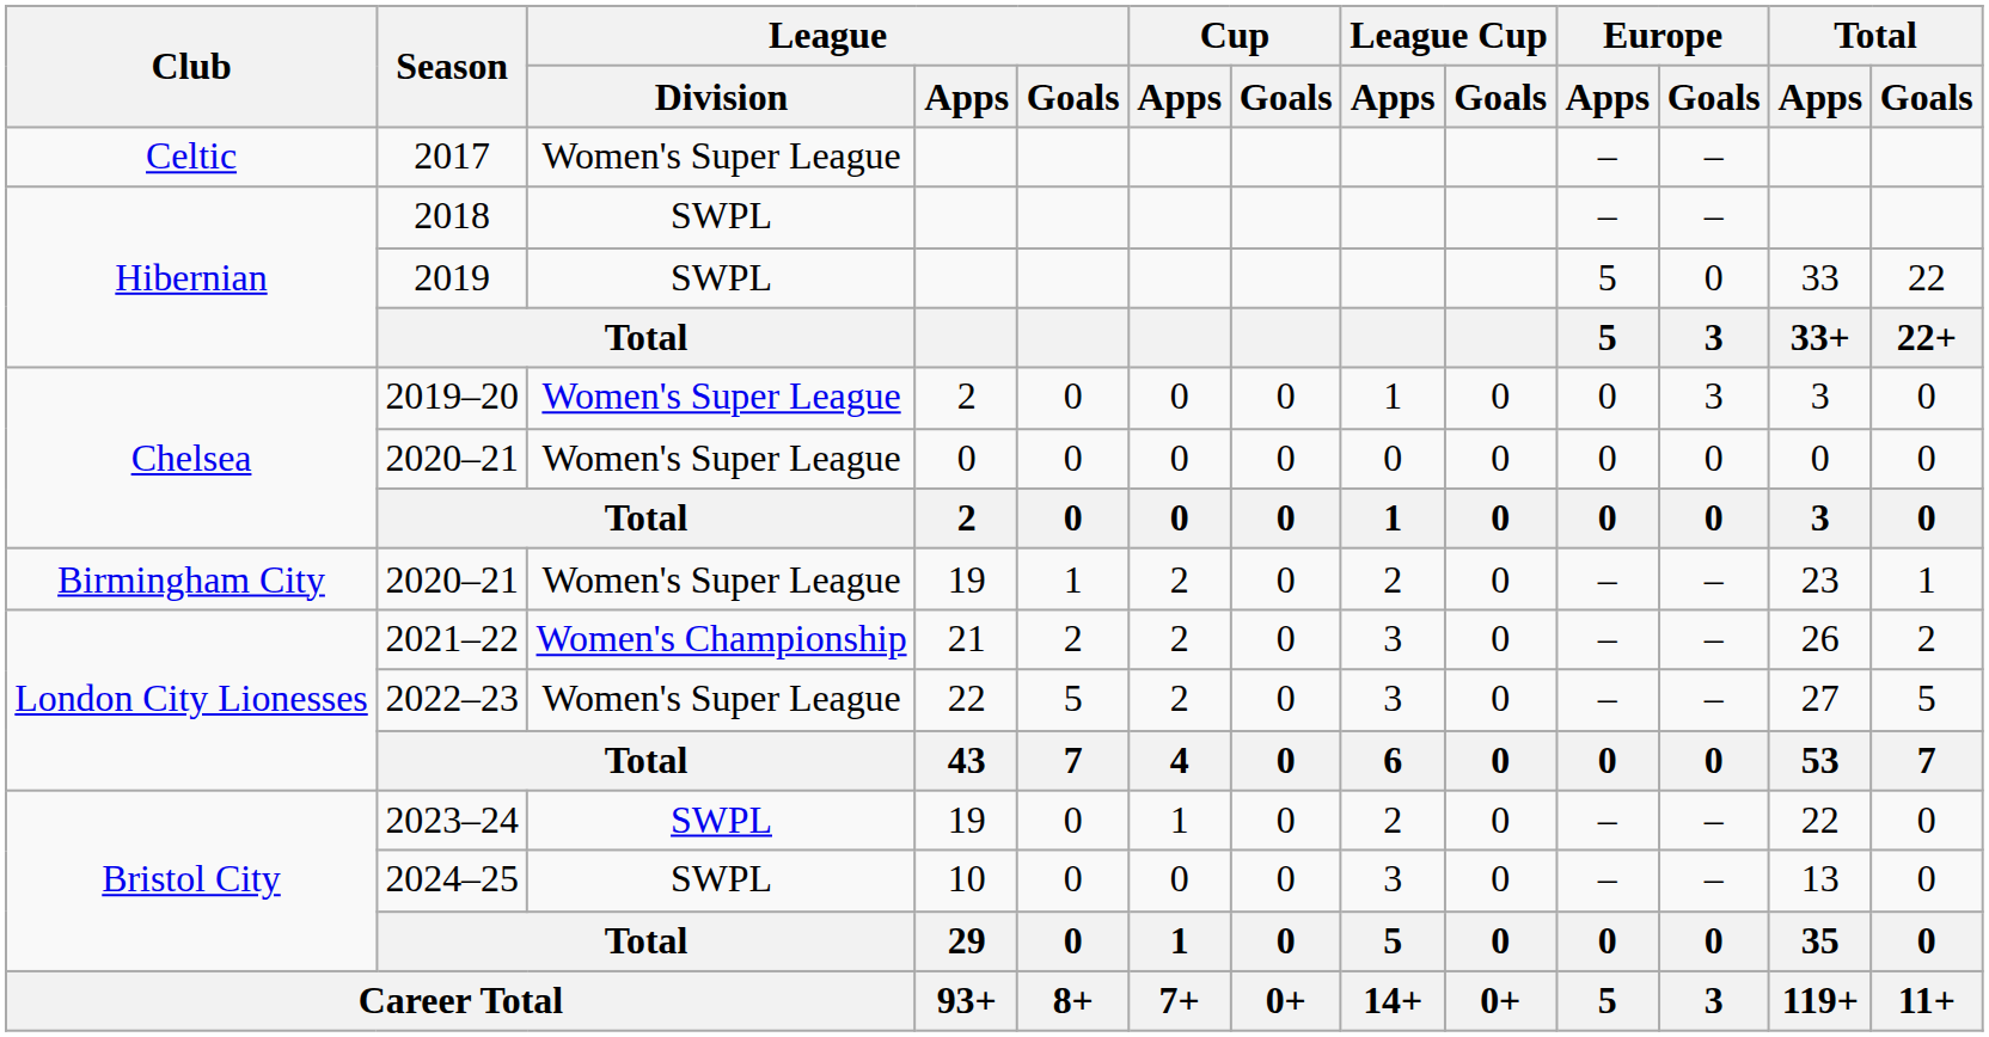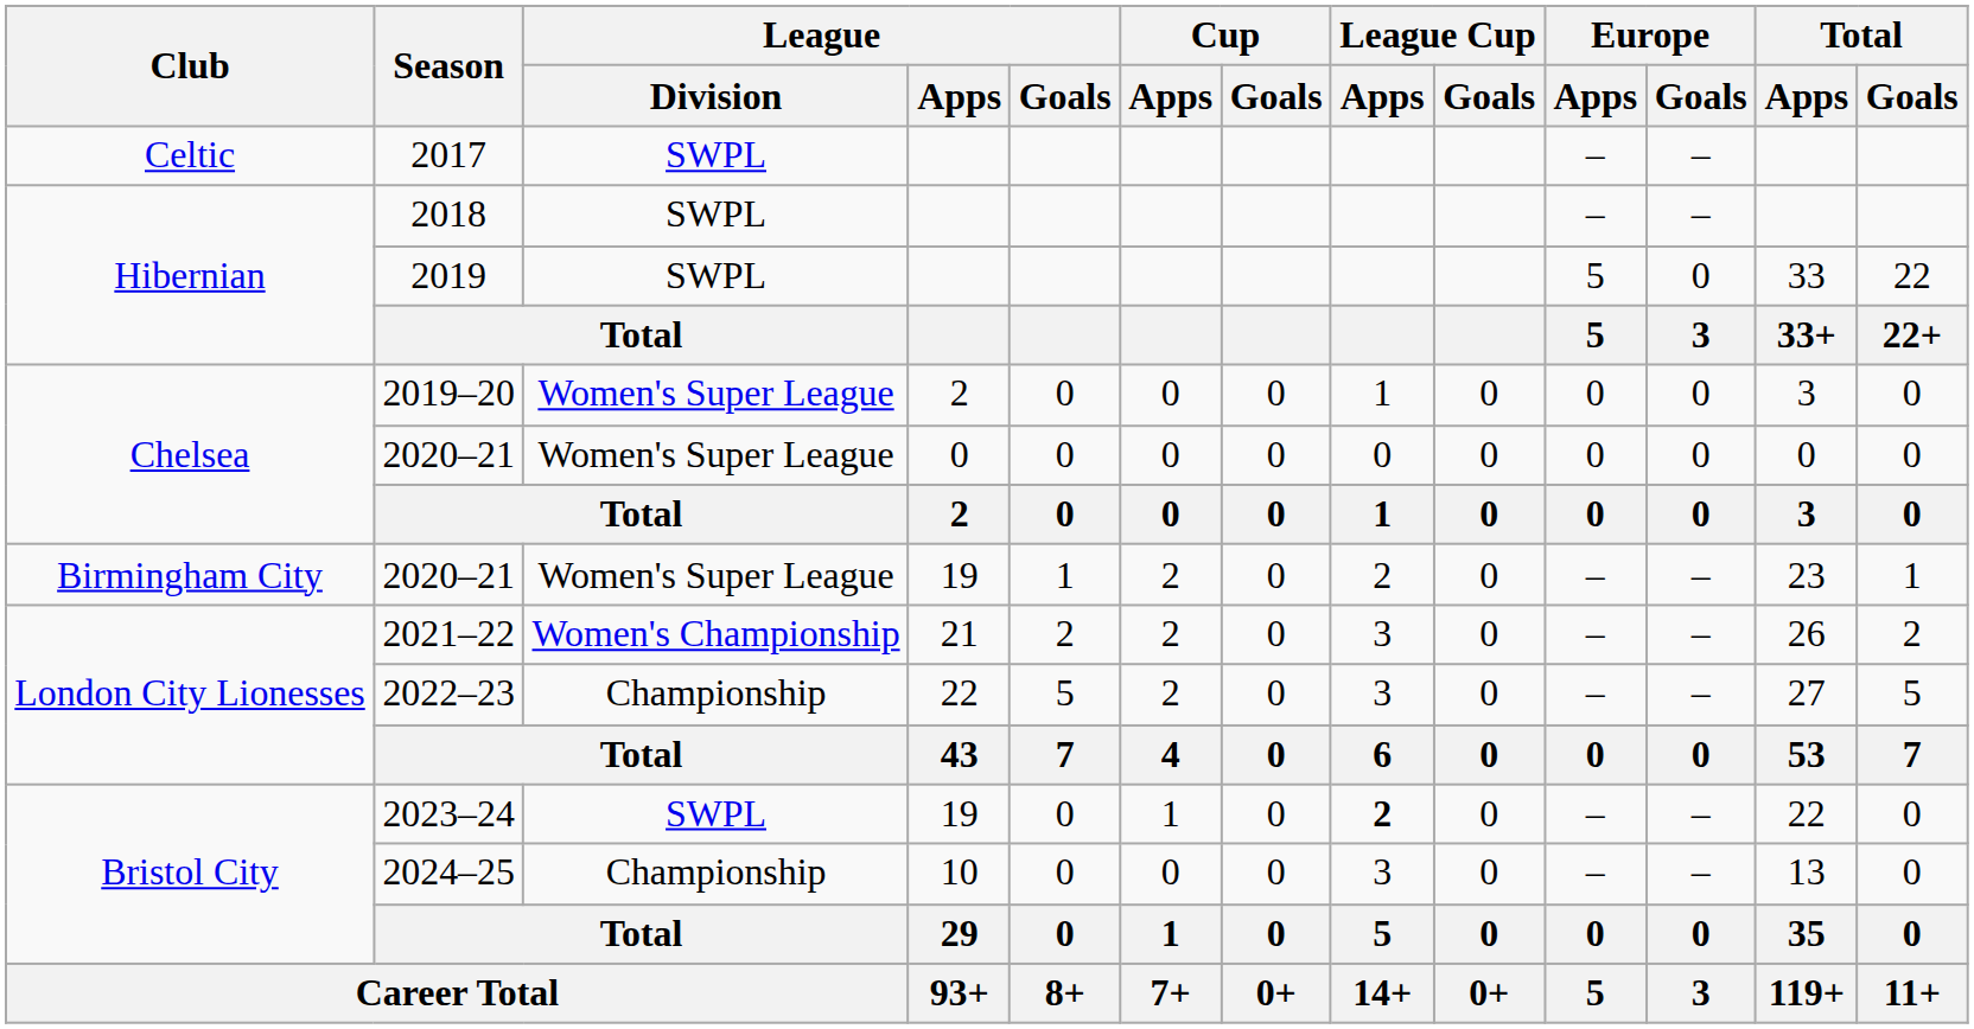2017 | League / Division: Women's Super League -> SWPL
2019–20 | Europe / Goals: 3 -> 0
2022–23 | League / Division: Women's Super League -> Championship
2023–24 | League Cup / Apps: normal -> bold
2024–25 | League / Division: SWPL -> Championship
